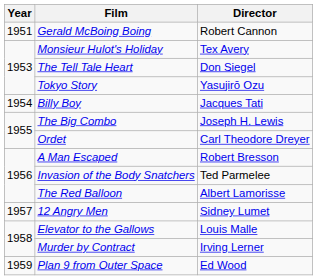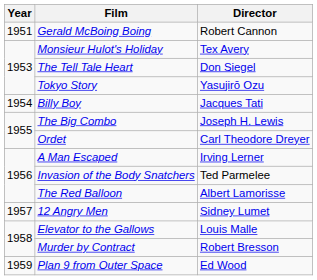A Man Escaped | Director: Robert Bresson -> Irving Lerner
Murder by Contract | Director: Irving Lerner -> Robert Bresson
